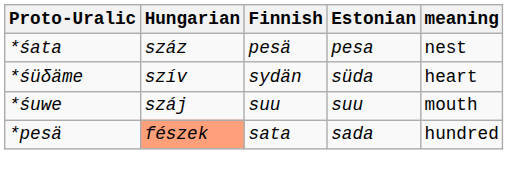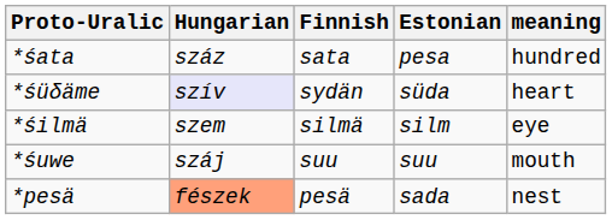*śata | Finnish: pesä -> sata
*śata | meaning: nest -> hundred
*śüδäme | Hungarian: no background -> lavender background
+ row: *śilmä | szem | silmä | silm | eye
*pesä | Finnish: sata -> pesä
*pesä | meaning: hundred -> nest
